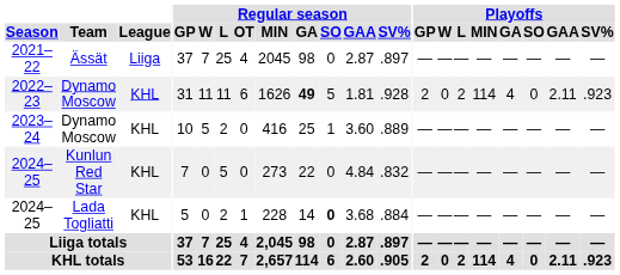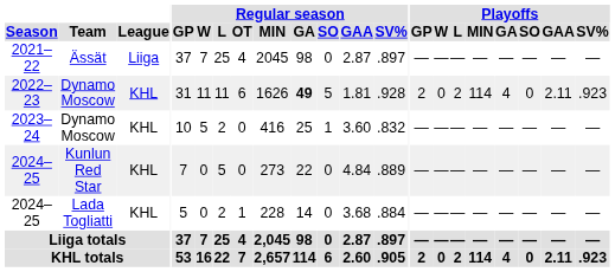2023–24 | Regular season / SV%: .889 -> .832
2024–25 / Kunlun Red Star | Regular season / SV%: .832 -> .889
2024–25 / Lada Togliatti | Regular season / SO: bold -> normal
